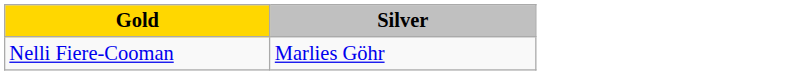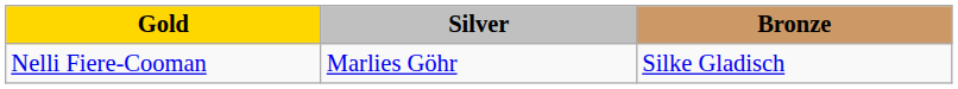+ column: Bronze | Silke Gladisch
